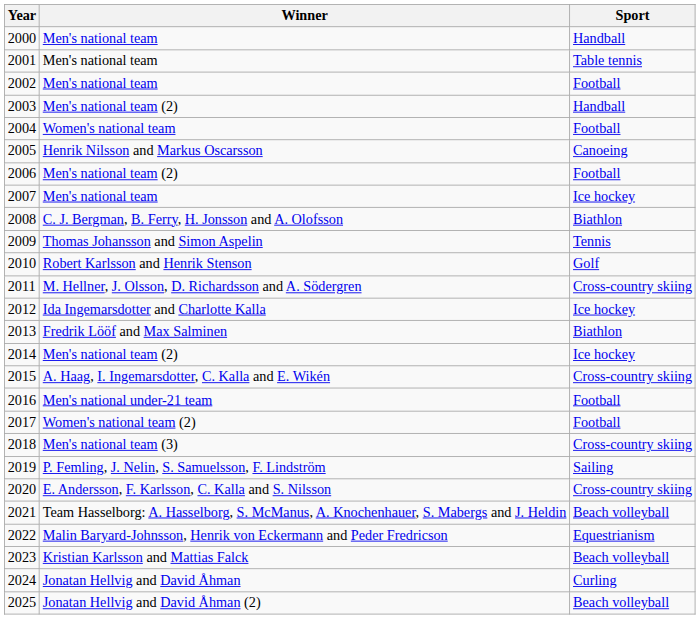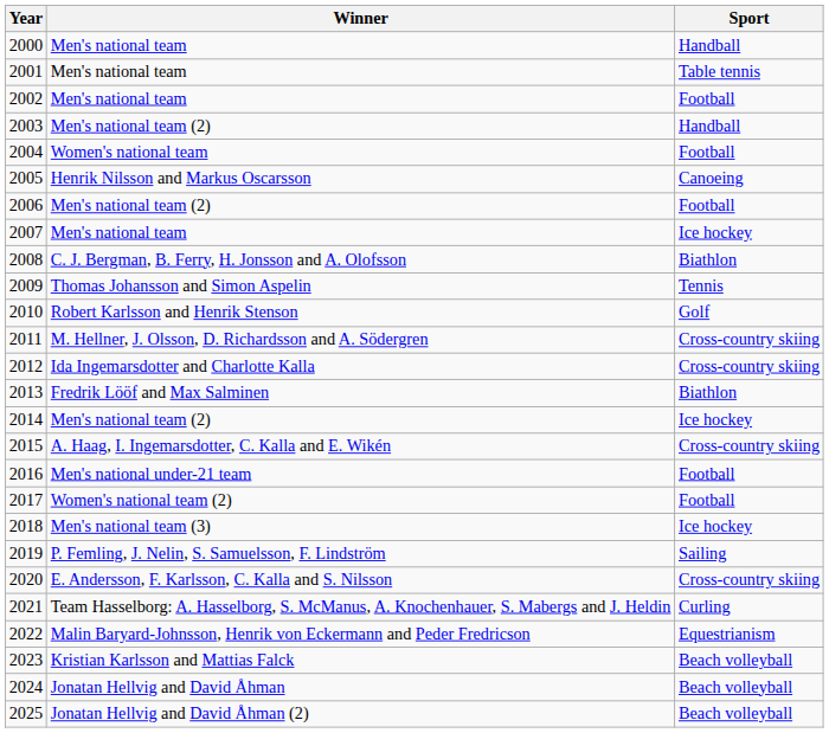2012 | Sport: Ice hockey -> Cross-country skiing
2018 | Sport: Cross-country skiing -> Ice hockey
2021 | Sport: Beach volleyball -> Curling
2024 | Sport: Curling -> Beach volleyball
